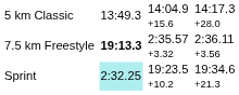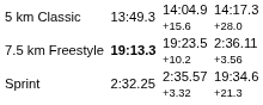7.5 km Freestyle | column 5: 2:35.57 +3.32 -> 19:23.5 +10.2
Sprint | column 3: paleturquoise background -> no background
Sprint | column 5: 19:23.5 +10.2 -> 2:35.57 +3.32
